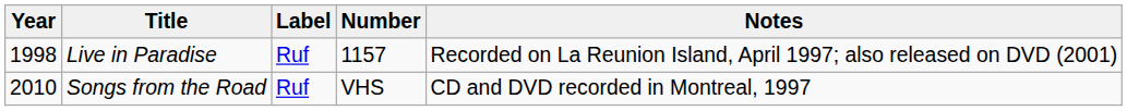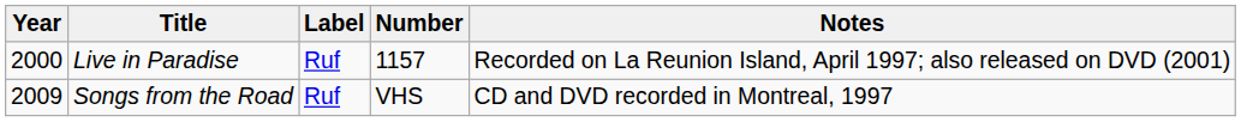Live in Paradise | Year: 1998 -> 2000
Songs from the Road | Year: 2010 -> 2009
